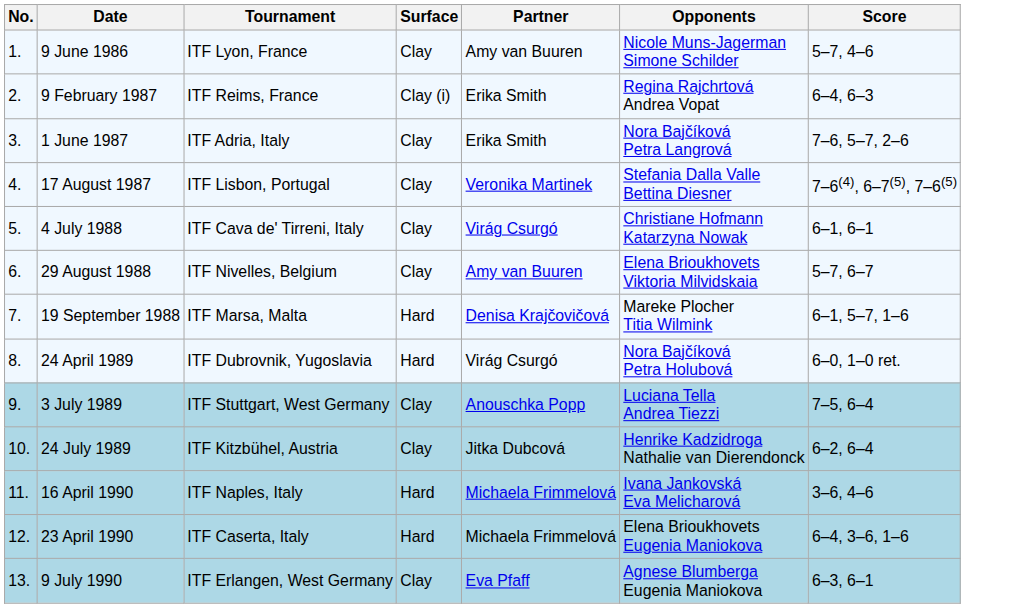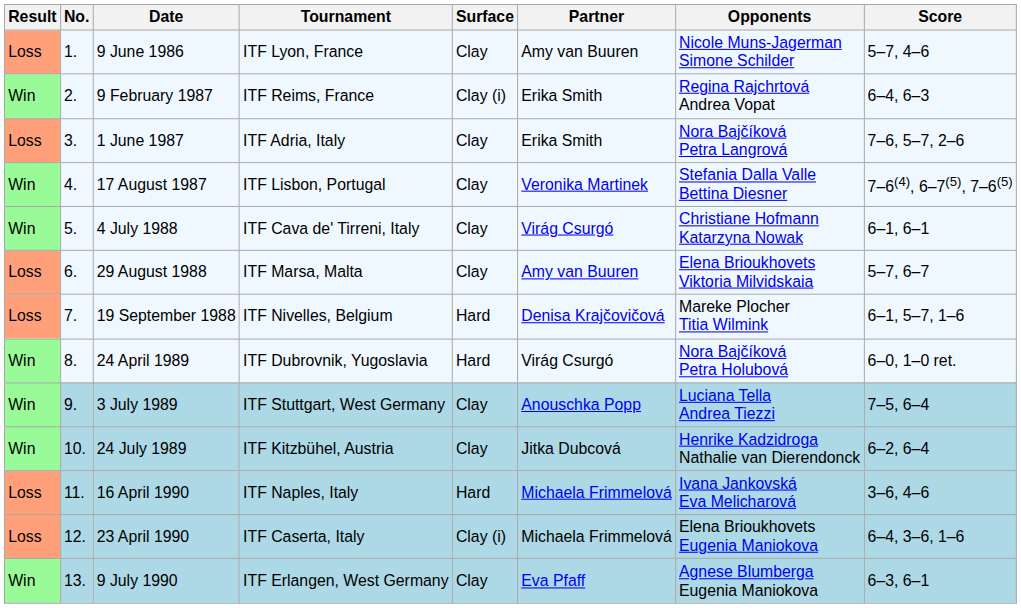+ column: Result | Loss | Win | Loss | Win | Win | Loss | Loss | Win | Win | Win | Loss | Loss | Win
29 August 1988 | Tournament: ITF Nivelles, Belgium -> ITF Marsa, Malta
19 September 1988 | Tournament: ITF Marsa, Malta -> ITF Nivelles, Belgium
23 April 1990 | Surface: Hard -> Clay (i)
